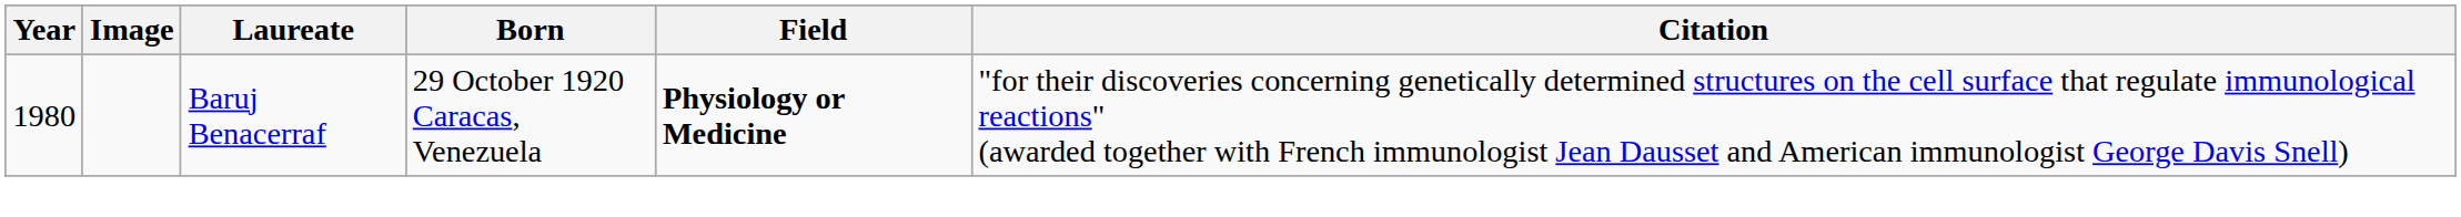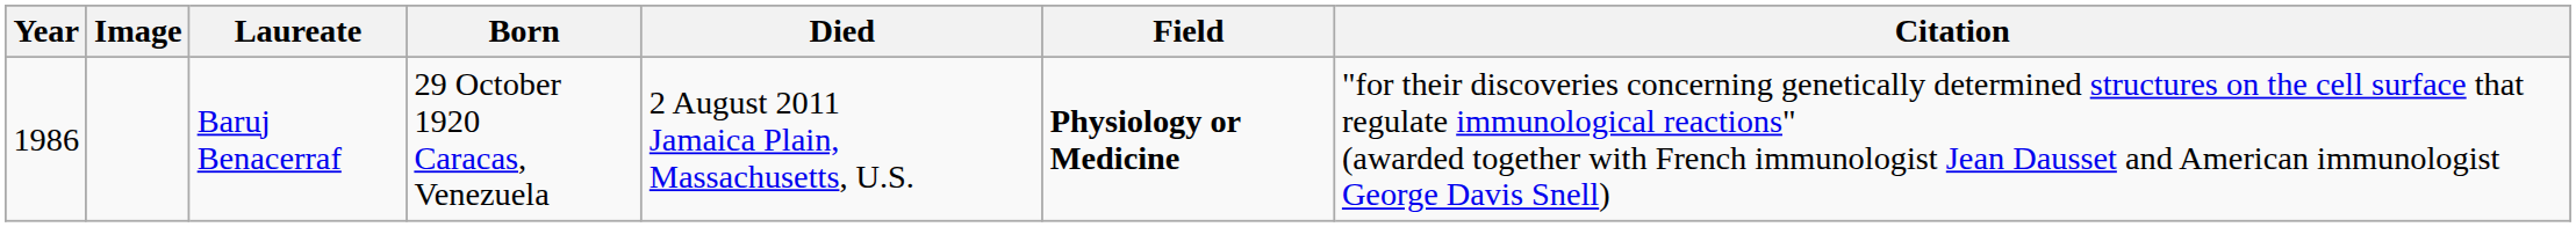+ column: Died | 2 August 2011 Jamaica Plain, Massachusetts, U.S.
Baruj Benacerraf | Year: 1980 -> 1986
